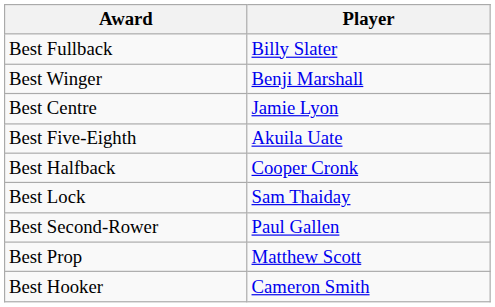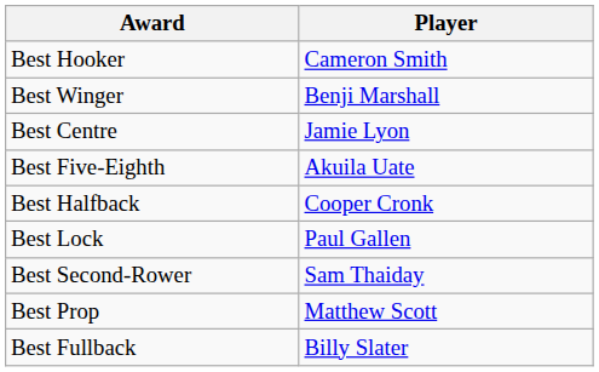rows swapped: Best Fullback <-> Best Hooker
Best Lock | Player: Sam Thaiday -> Paul Gallen
Best Second-Rower | Player: Paul Gallen -> Sam Thaiday
